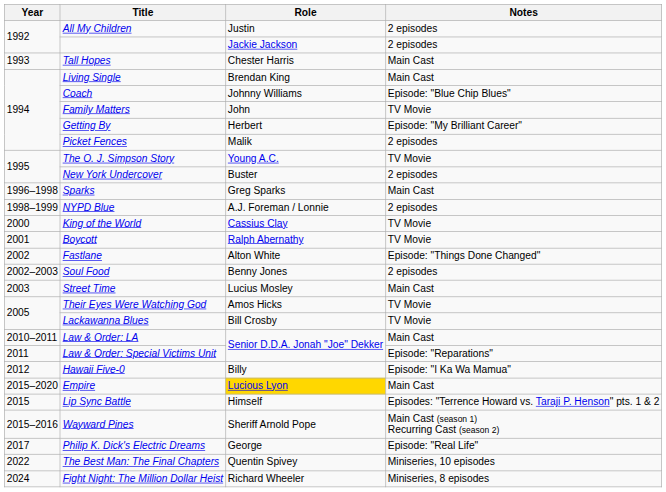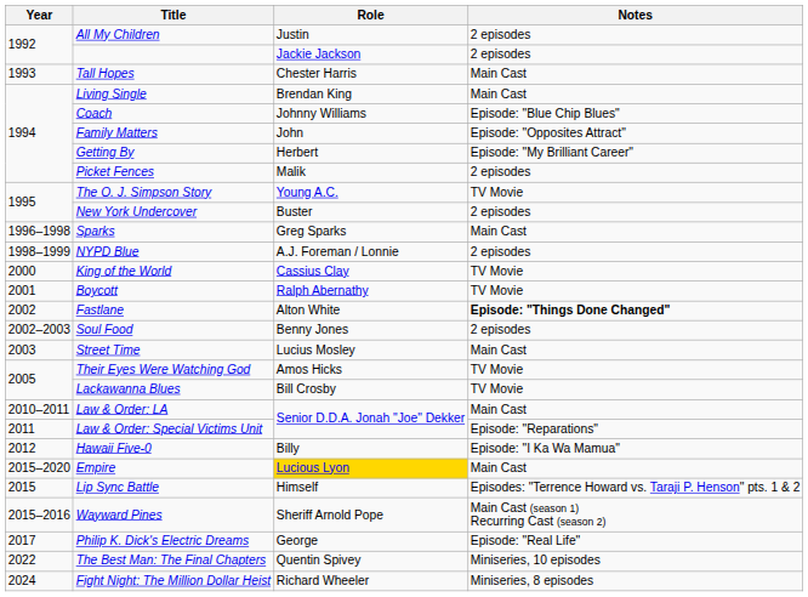Family Matters | Notes: TV Movie -> Episode: "Opposites Attract"
Fastlane | Notes: normal -> bold
